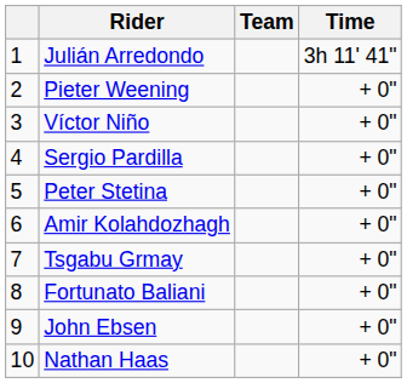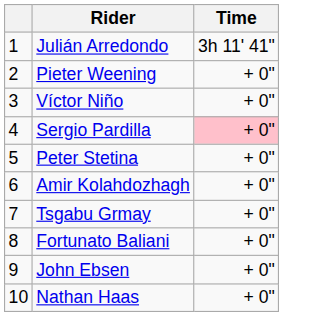- column: Team
Sergio Pardilla | Time: no background -> pink background
